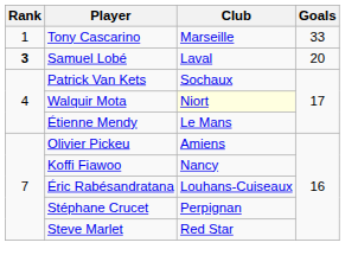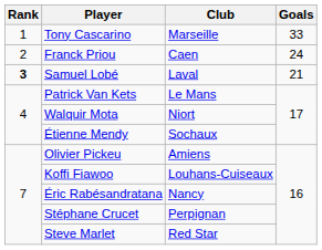+ row: 2 | Franck Priou | Caen | 24
Samuel Lobé | Goals: 20 -> 21
Patrick Van Kets | Club: Sochaux -> Le Mans
Walquir Mota | Club: lightyellow background -> no background
Étienne Mendy | Club: Le Mans -> Sochaux
Koffi Fiawoo | Club: Nancy -> Louhans-Cuiseaux
Éric Rabésandratana | Club: Louhans-Cuiseaux -> Nancy
